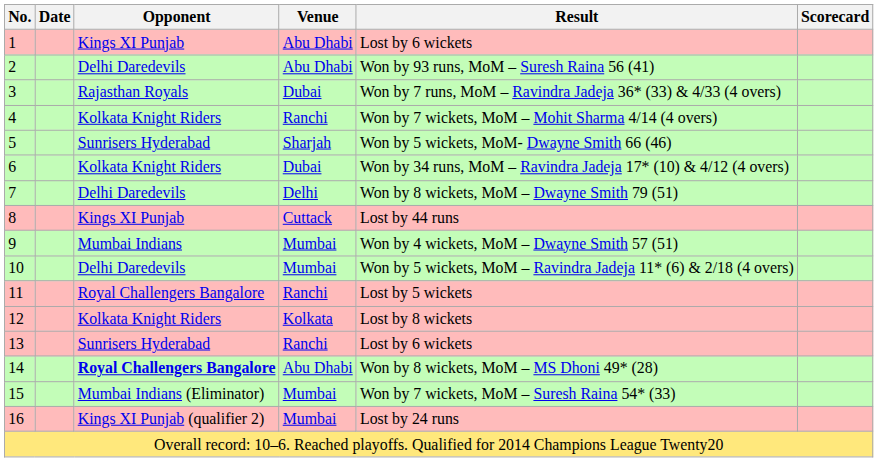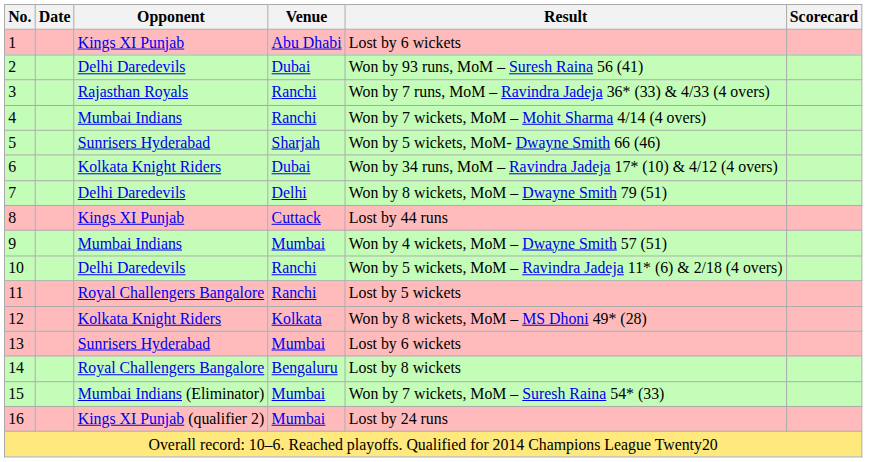2 | Venue: Abu Dhabi -> Dubai
3 | Venue: Dubai -> Ranchi
4 | Opponent: Kolkata Knight Riders -> Mumbai Indians
10 | Venue: Mumbai -> Ranchi
12 | Result: Lost by 8 wickets -> Won by 8 wickets, MoM – MS Dhoni 49* (28)
13 | Venue: Ranchi -> Mumbai
14 | Opponent: bold -> normal
14 | Venue: Abu Dhabi -> Bengaluru
14 | Result: Won by 8 wickets, MoM – MS Dhoni 49* (28) -> Lost by 8 wickets
